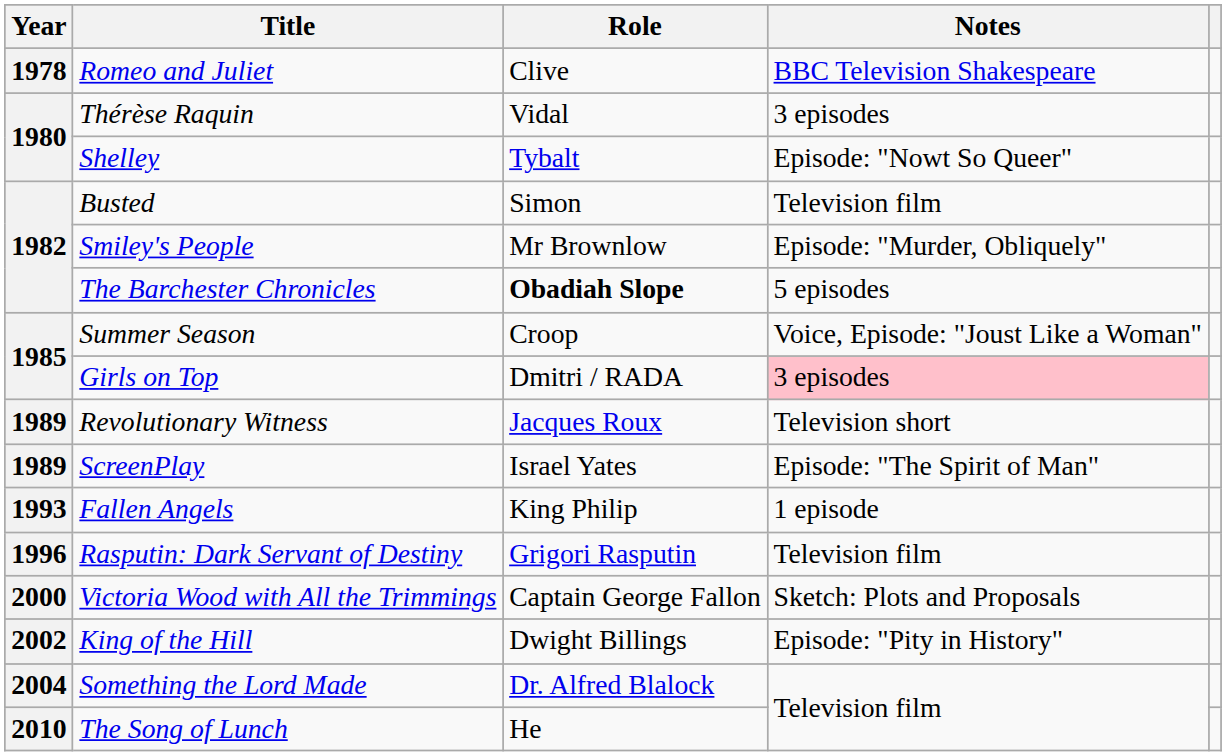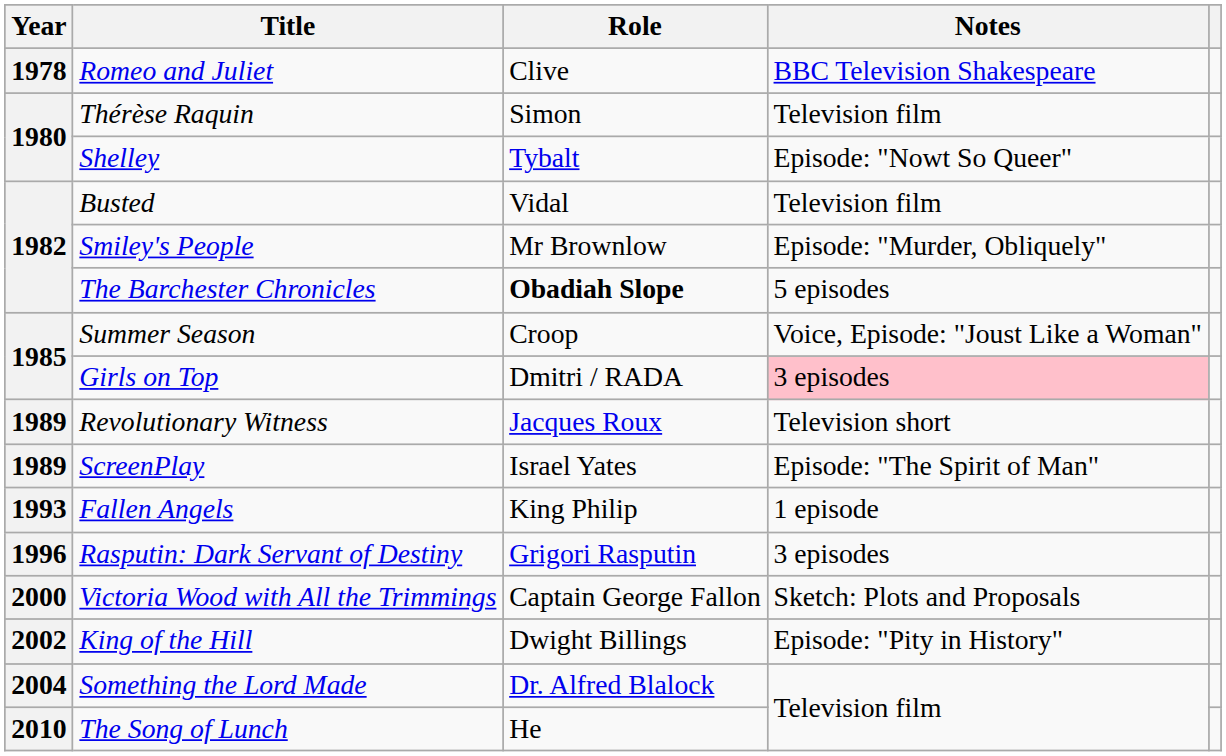Thérèse Raquin | Role: Vidal -> Simon
Thérèse Raquin | Notes: 3 episodes -> Television film
Busted | Role: Simon -> Vidal
Rasputin: Dark Servant of Destiny | Notes: Television film -> 3 episodes
